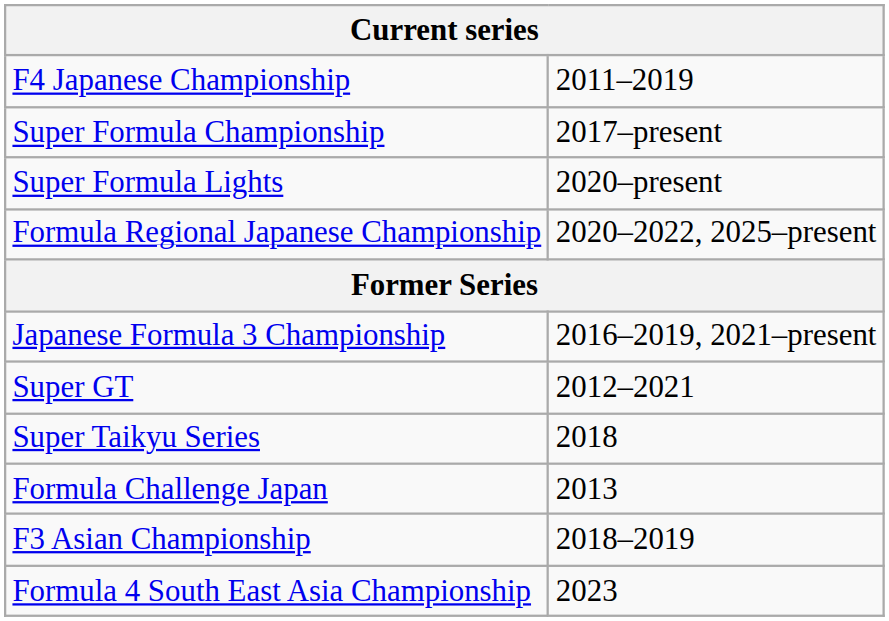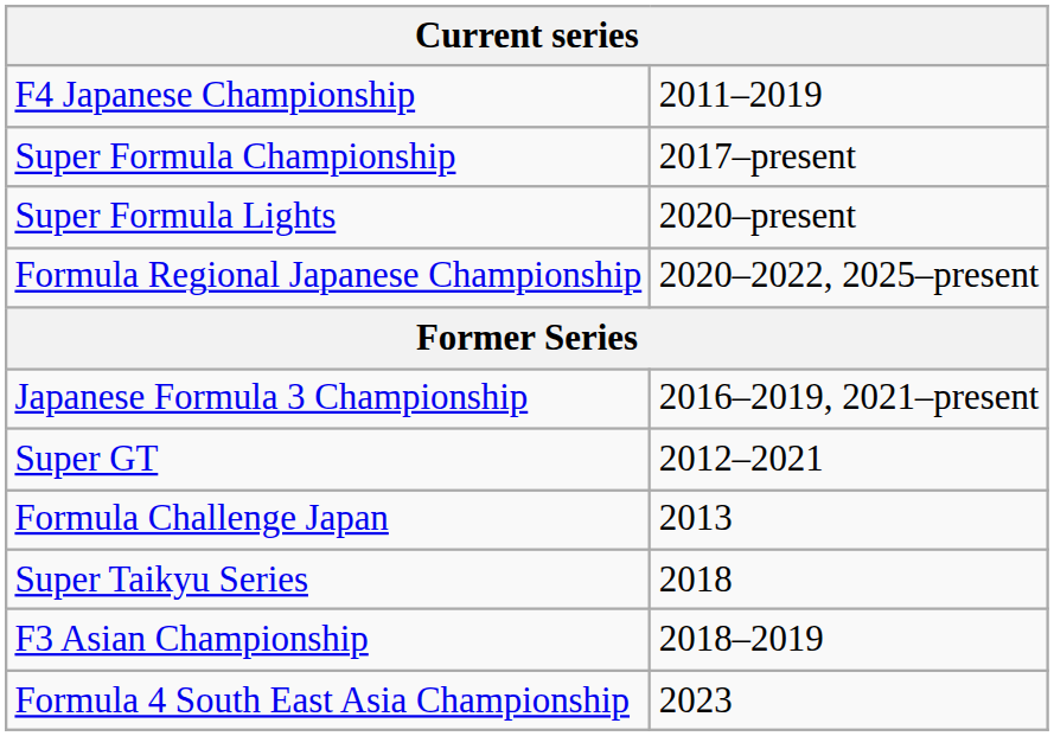rows swapped: Formula Challenge Japan <-> Super Taikyu Series
